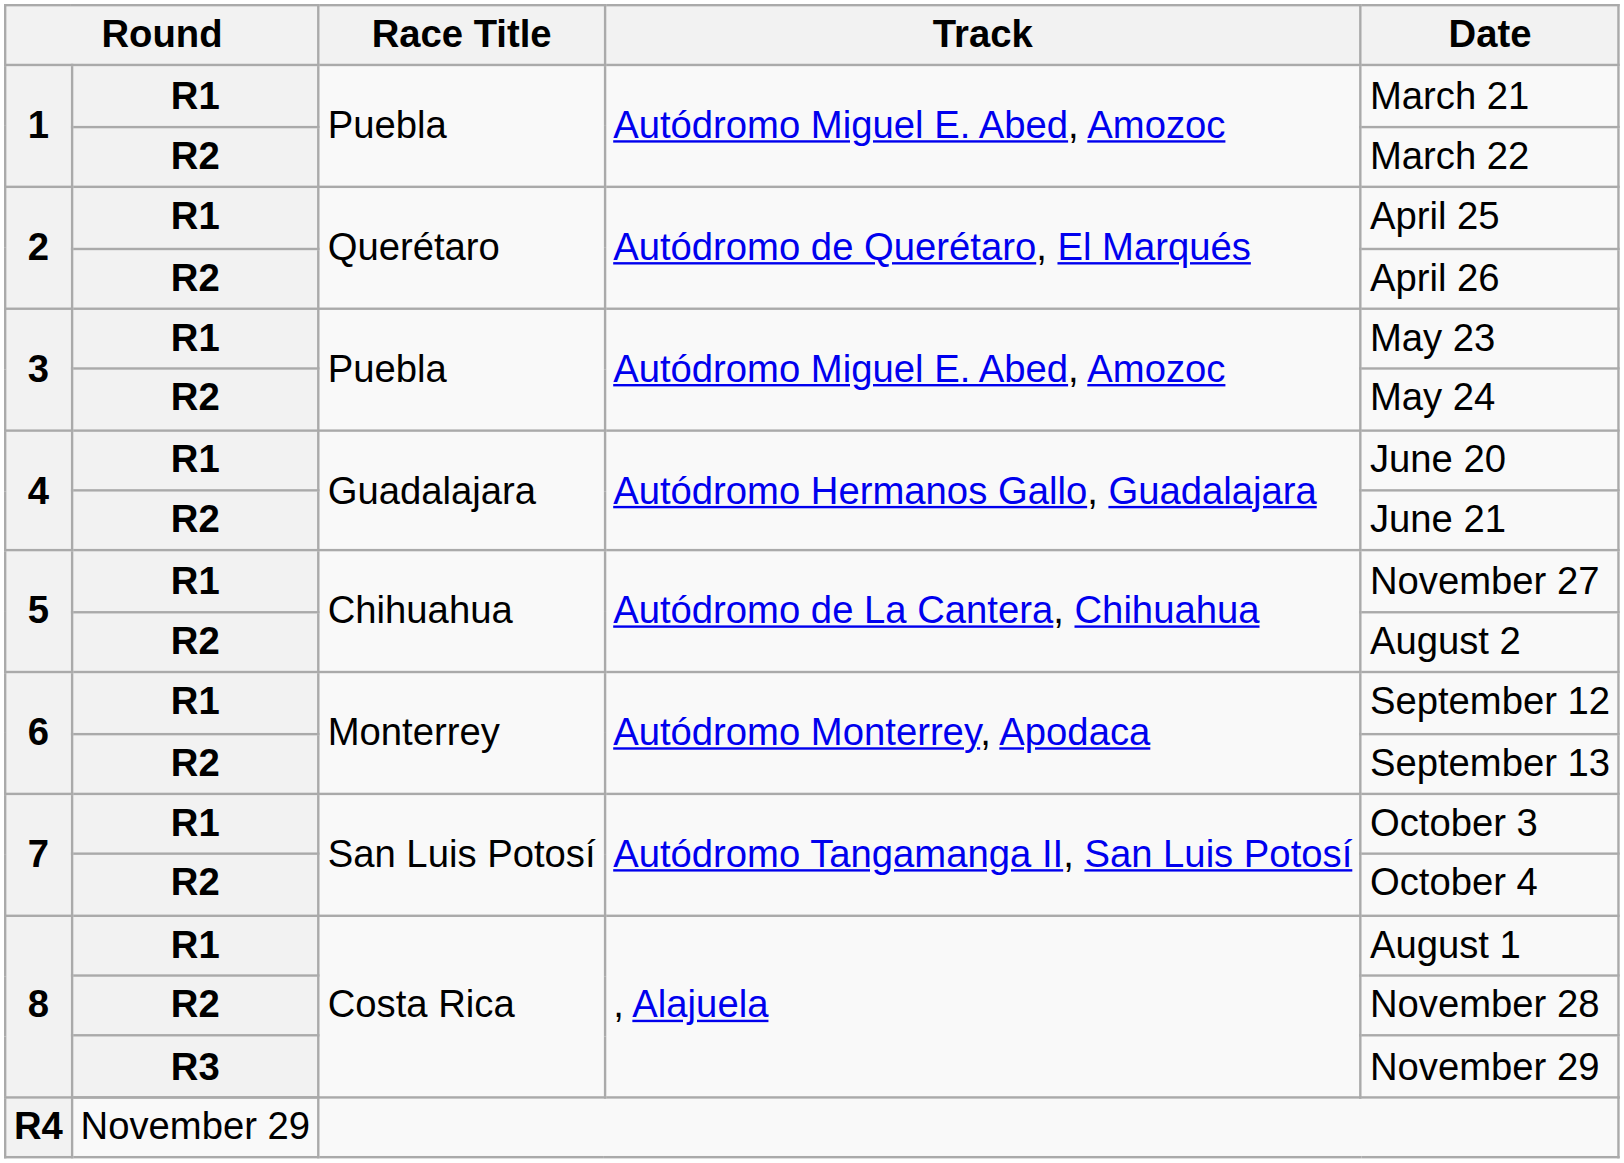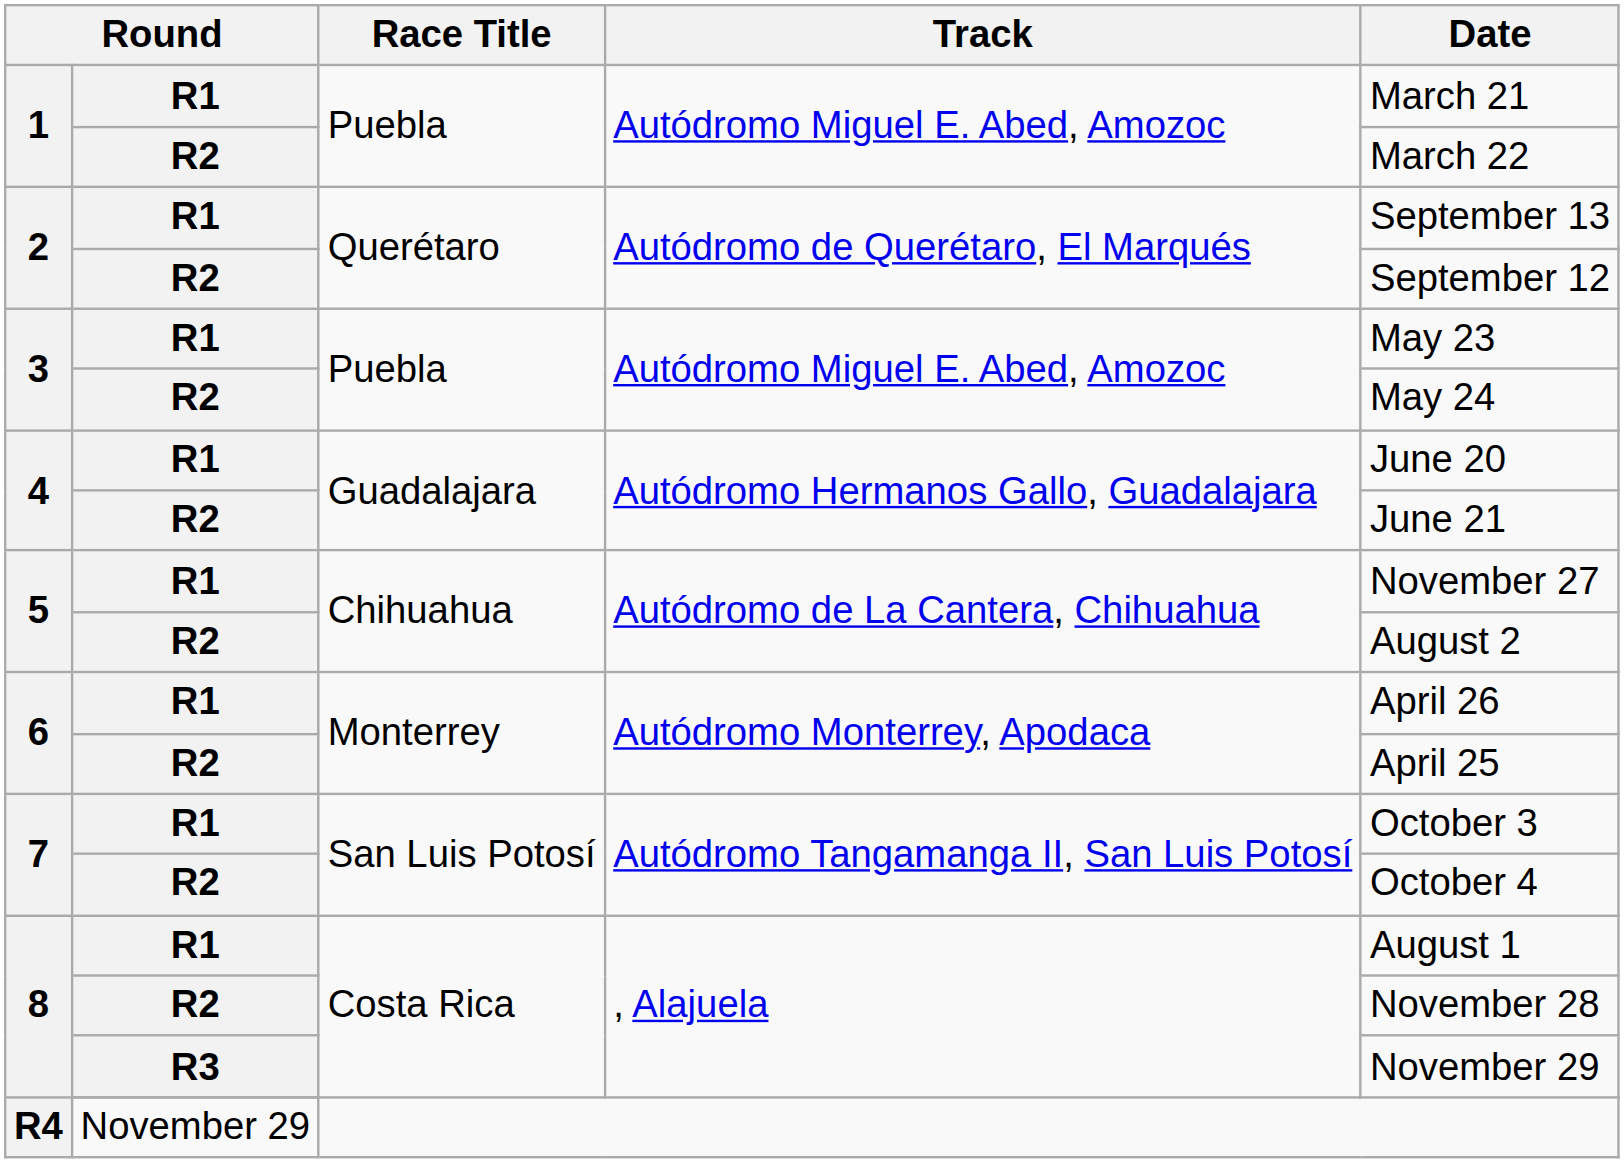2 / R1 | Date: April 25 -> September 13
2 / R2 | Date: April 26 -> September 12
6 / R1 | Date: September 12 -> April 26
6 / R2 | Date: September 13 -> April 25
